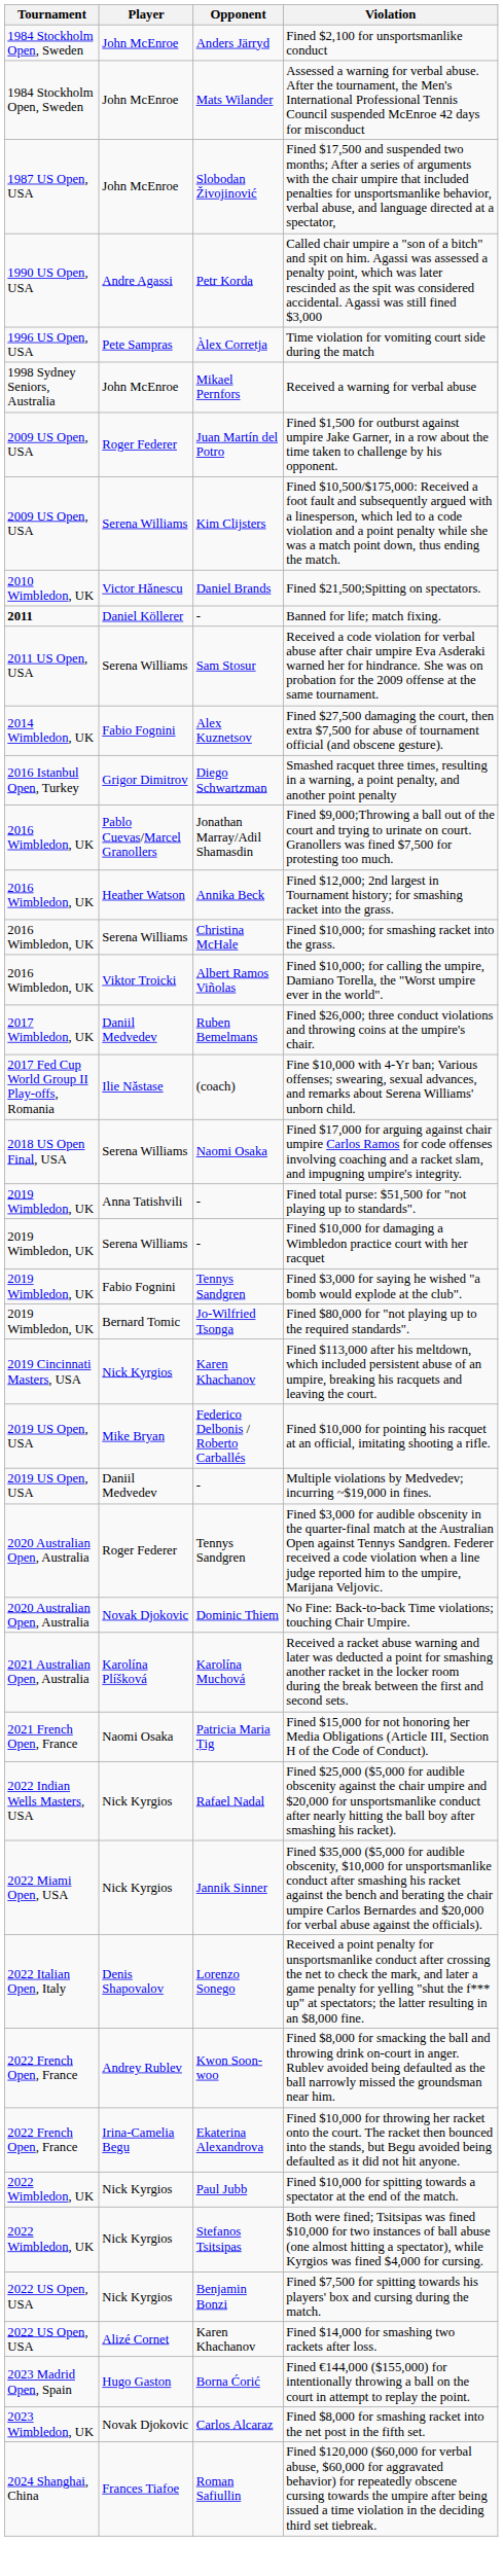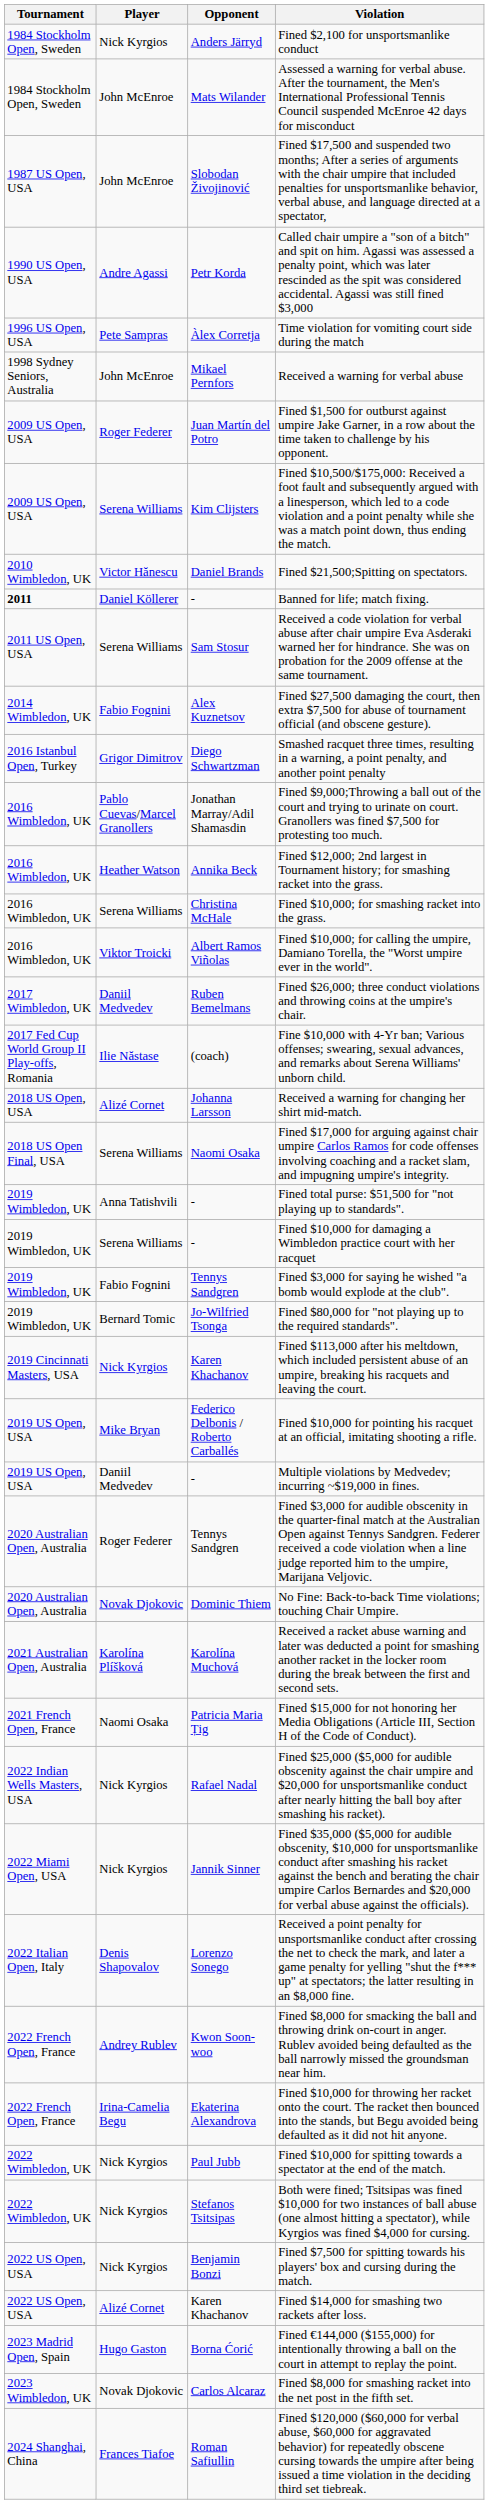Fined $2,100 for unsportsmanlike conduct | Player: John McEnroe -> Nick Kyrgios
+ row: 2018 US Open, USA | Alizé Cornet | Johanna Larsson | Received a warning for changing her shirt mid-match.
